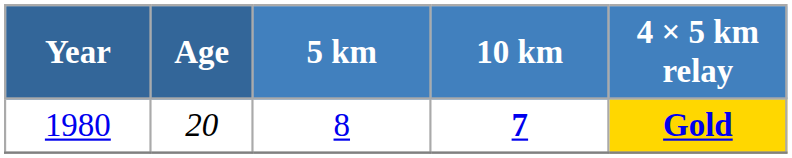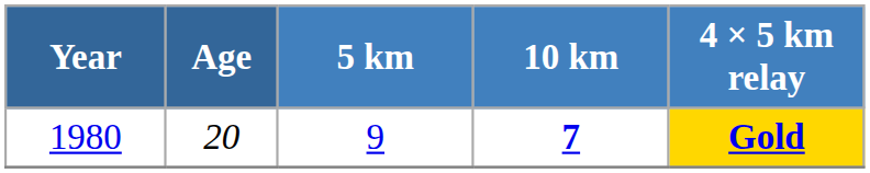1980 | 5 km: 8 -> 9
